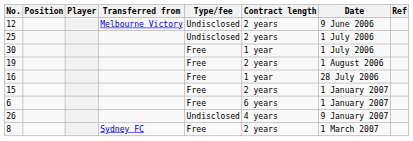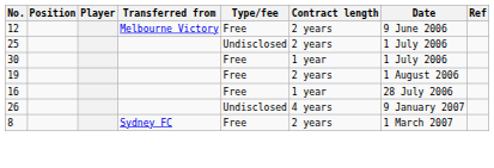12 | Type/fee: Undisclosed -> Free
- row: 15 | Free | 2 years | 1 January 2007
- row: 6 | Free | 6 years | 1 January 2007
